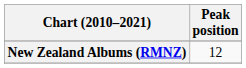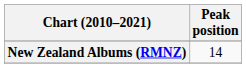New Zealand Albums (RMNZ) | Peak position: 12 -> 14
